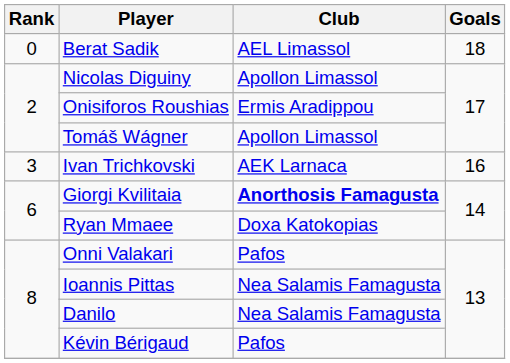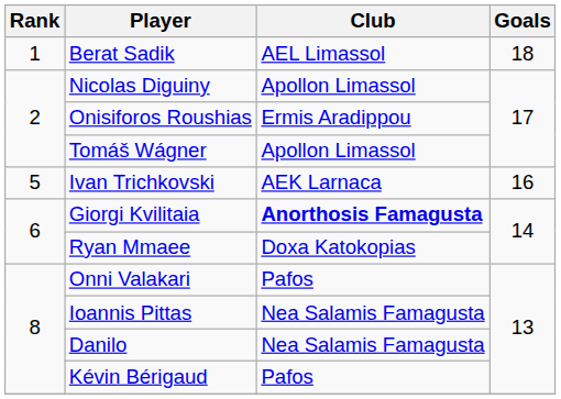Berat Sadik | Rank: 0 -> 1
Ivan Trichkovski | Rank: 3 -> 5
